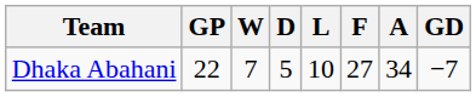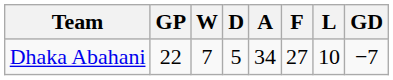columns swapped: L <-> A
